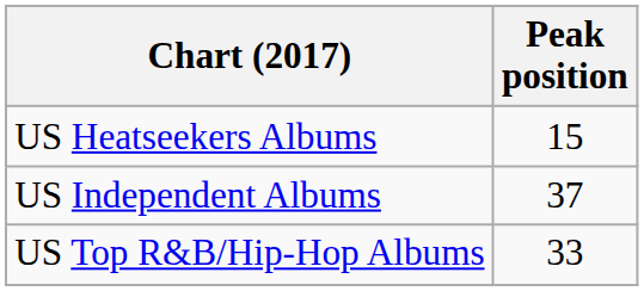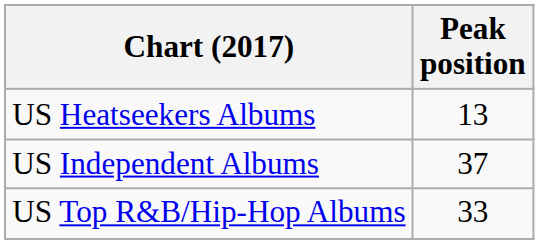US Heatseekers Albums | Peak position: 15 -> 13
